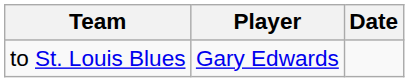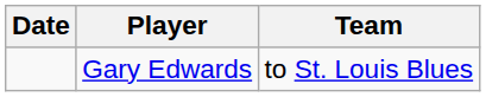columns swapped: Date <-> Team
